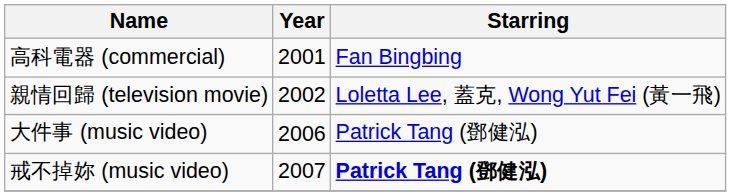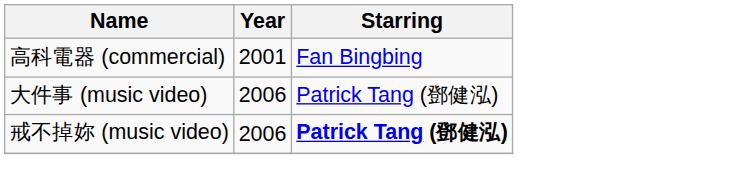- row: 親情回歸 (television movie) | 2002 | Loletta Lee, 蓋克, Wong Yut Fei (黃一飛)
戒不掉妳 (music video) | Year: 2007 -> 2006
